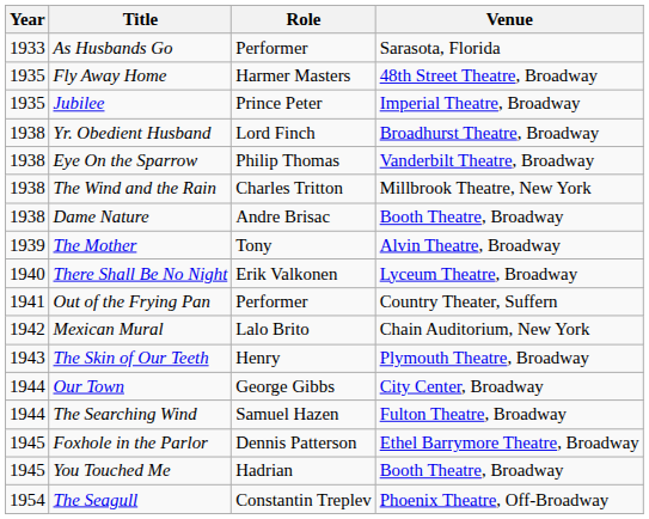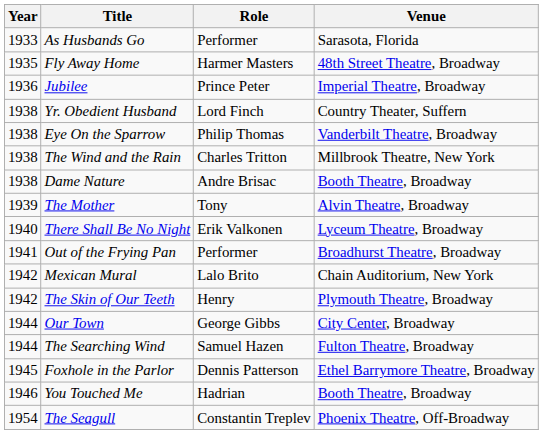Jubilee | Year: 1935 -> 1936
Yr. Obedient Husband | Venue: Broadhurst Theatre, Broadway -> Country Theater, Suffern
Out of the Frying Pan | Venue: Country Theater, Suffern -> Broadhurst Theatre, Broadway
The Skin of Our Teeth | Year: 1943 -> 1942
You Touched Me | Year: 1945 -> 1946
